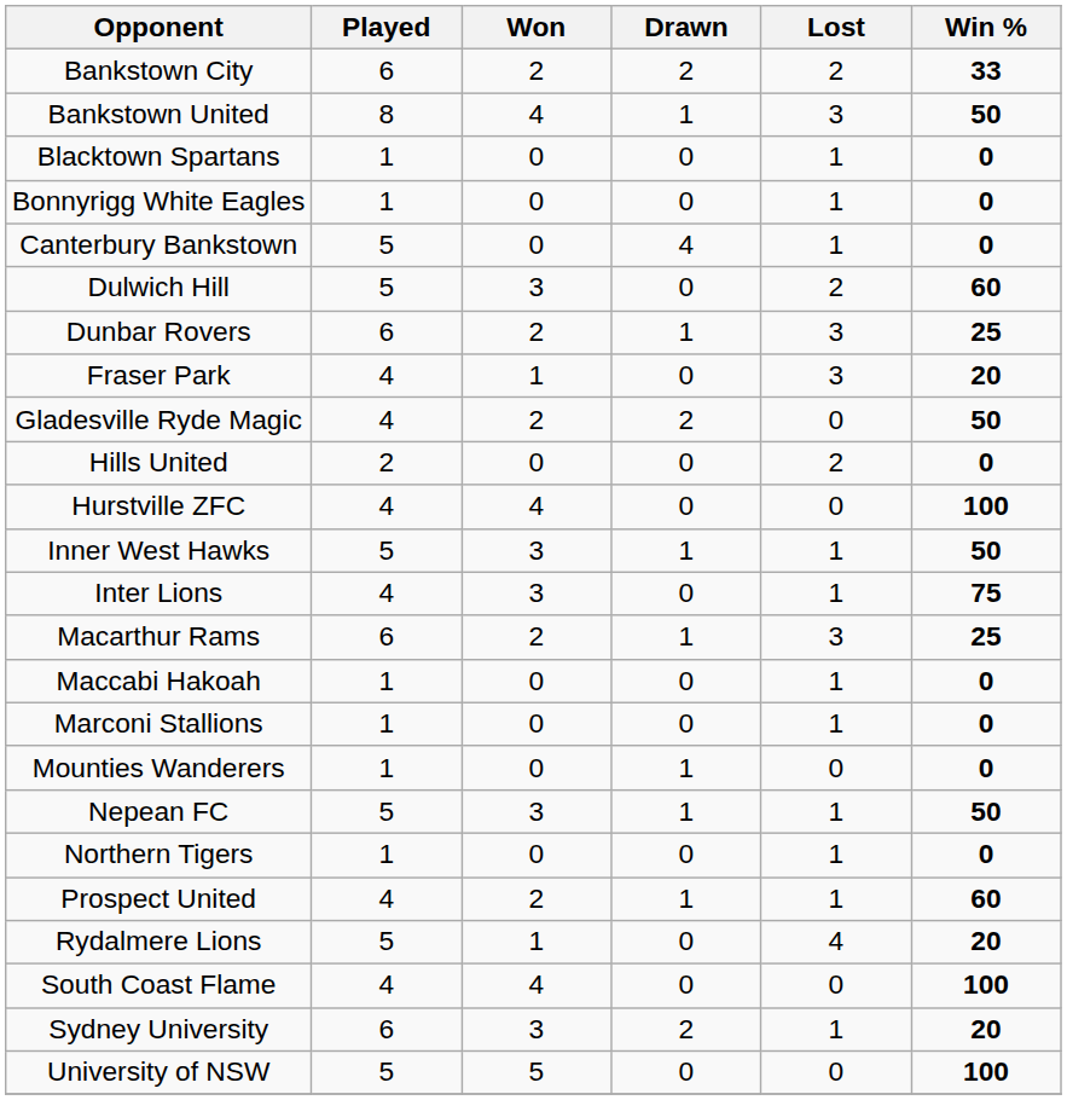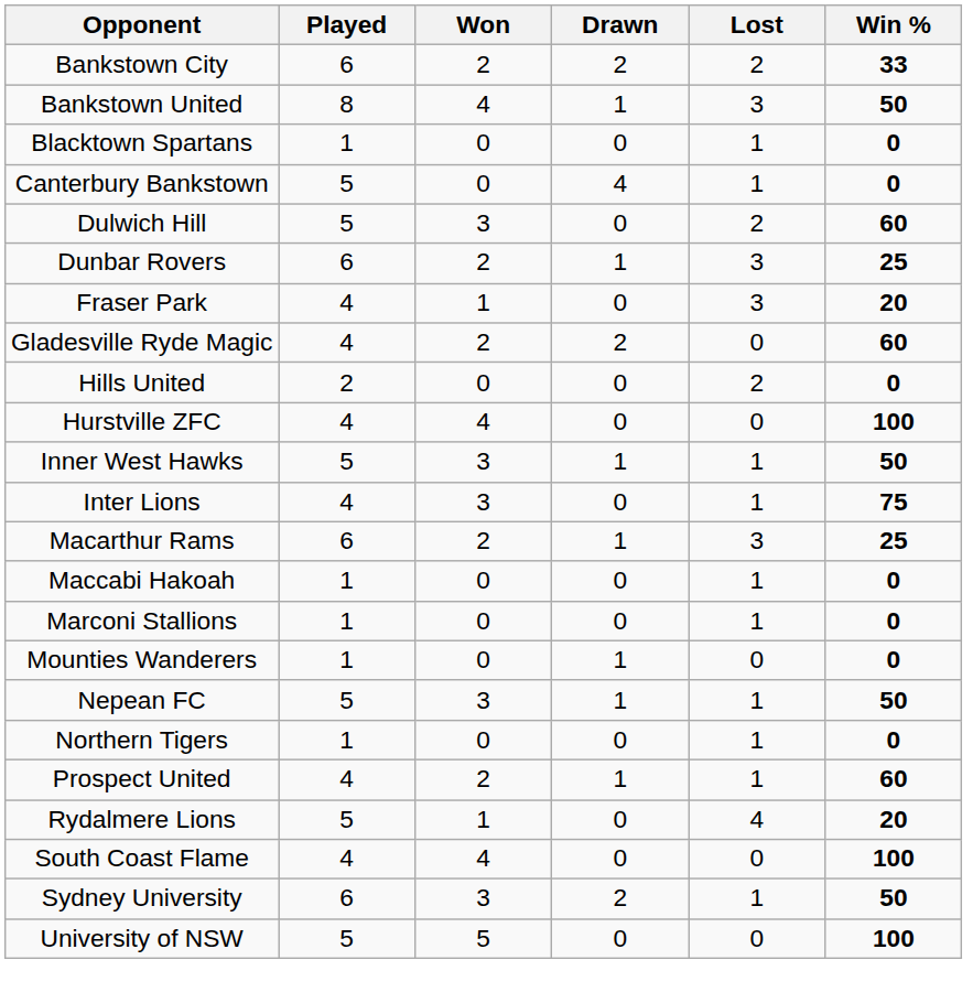- row: Bonnyrigg White Eagles | 1 | 0 | 0 | 1 | 0
Gladesville Ryde Magic | Win %: 50 -> 60
Sydney University | Win %: 20 -> 50
